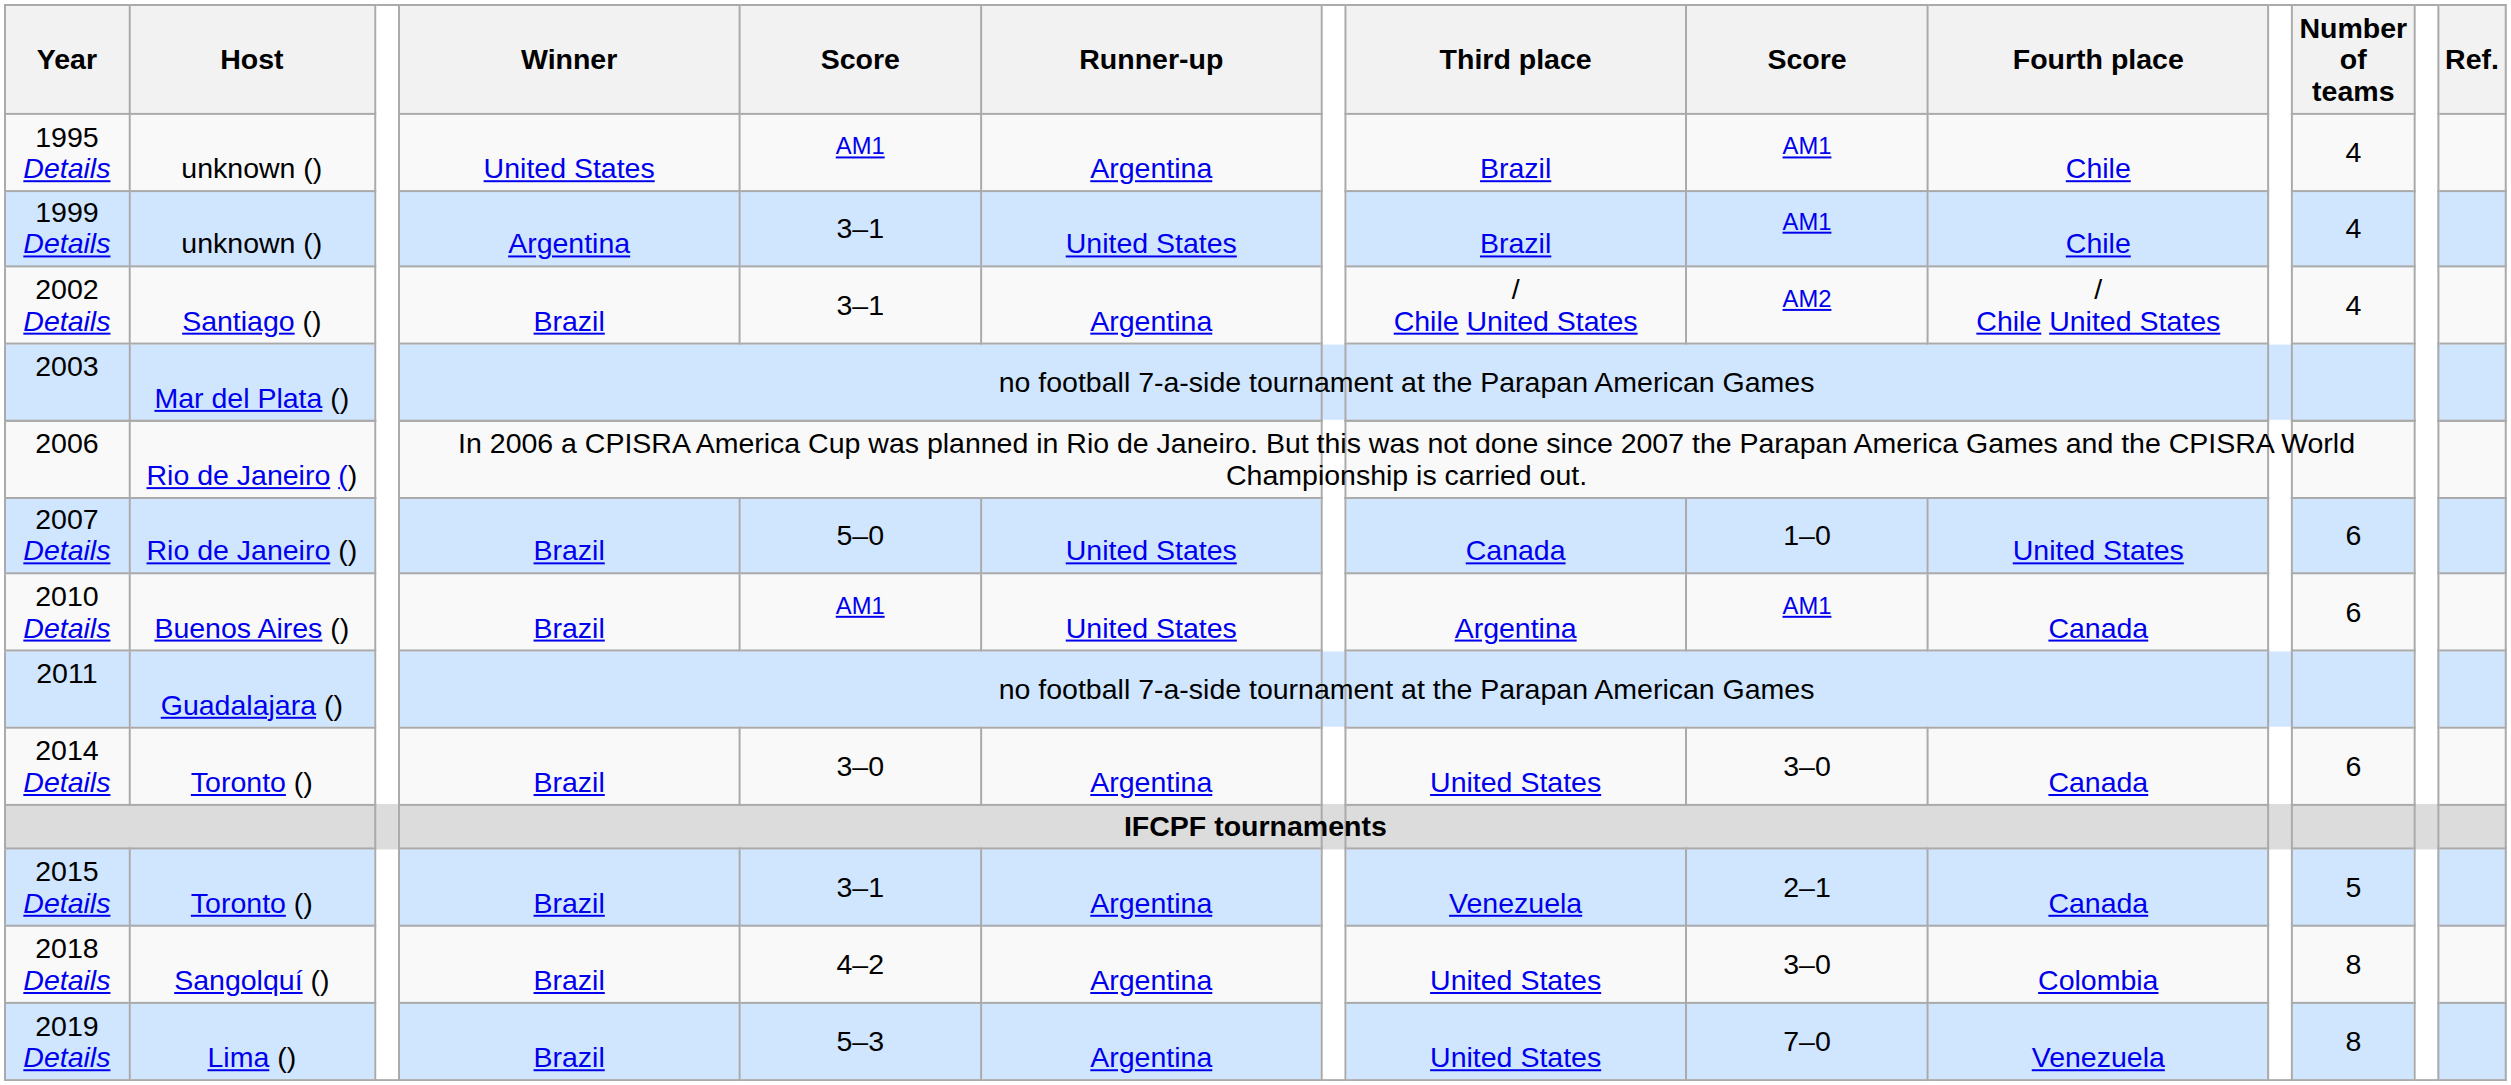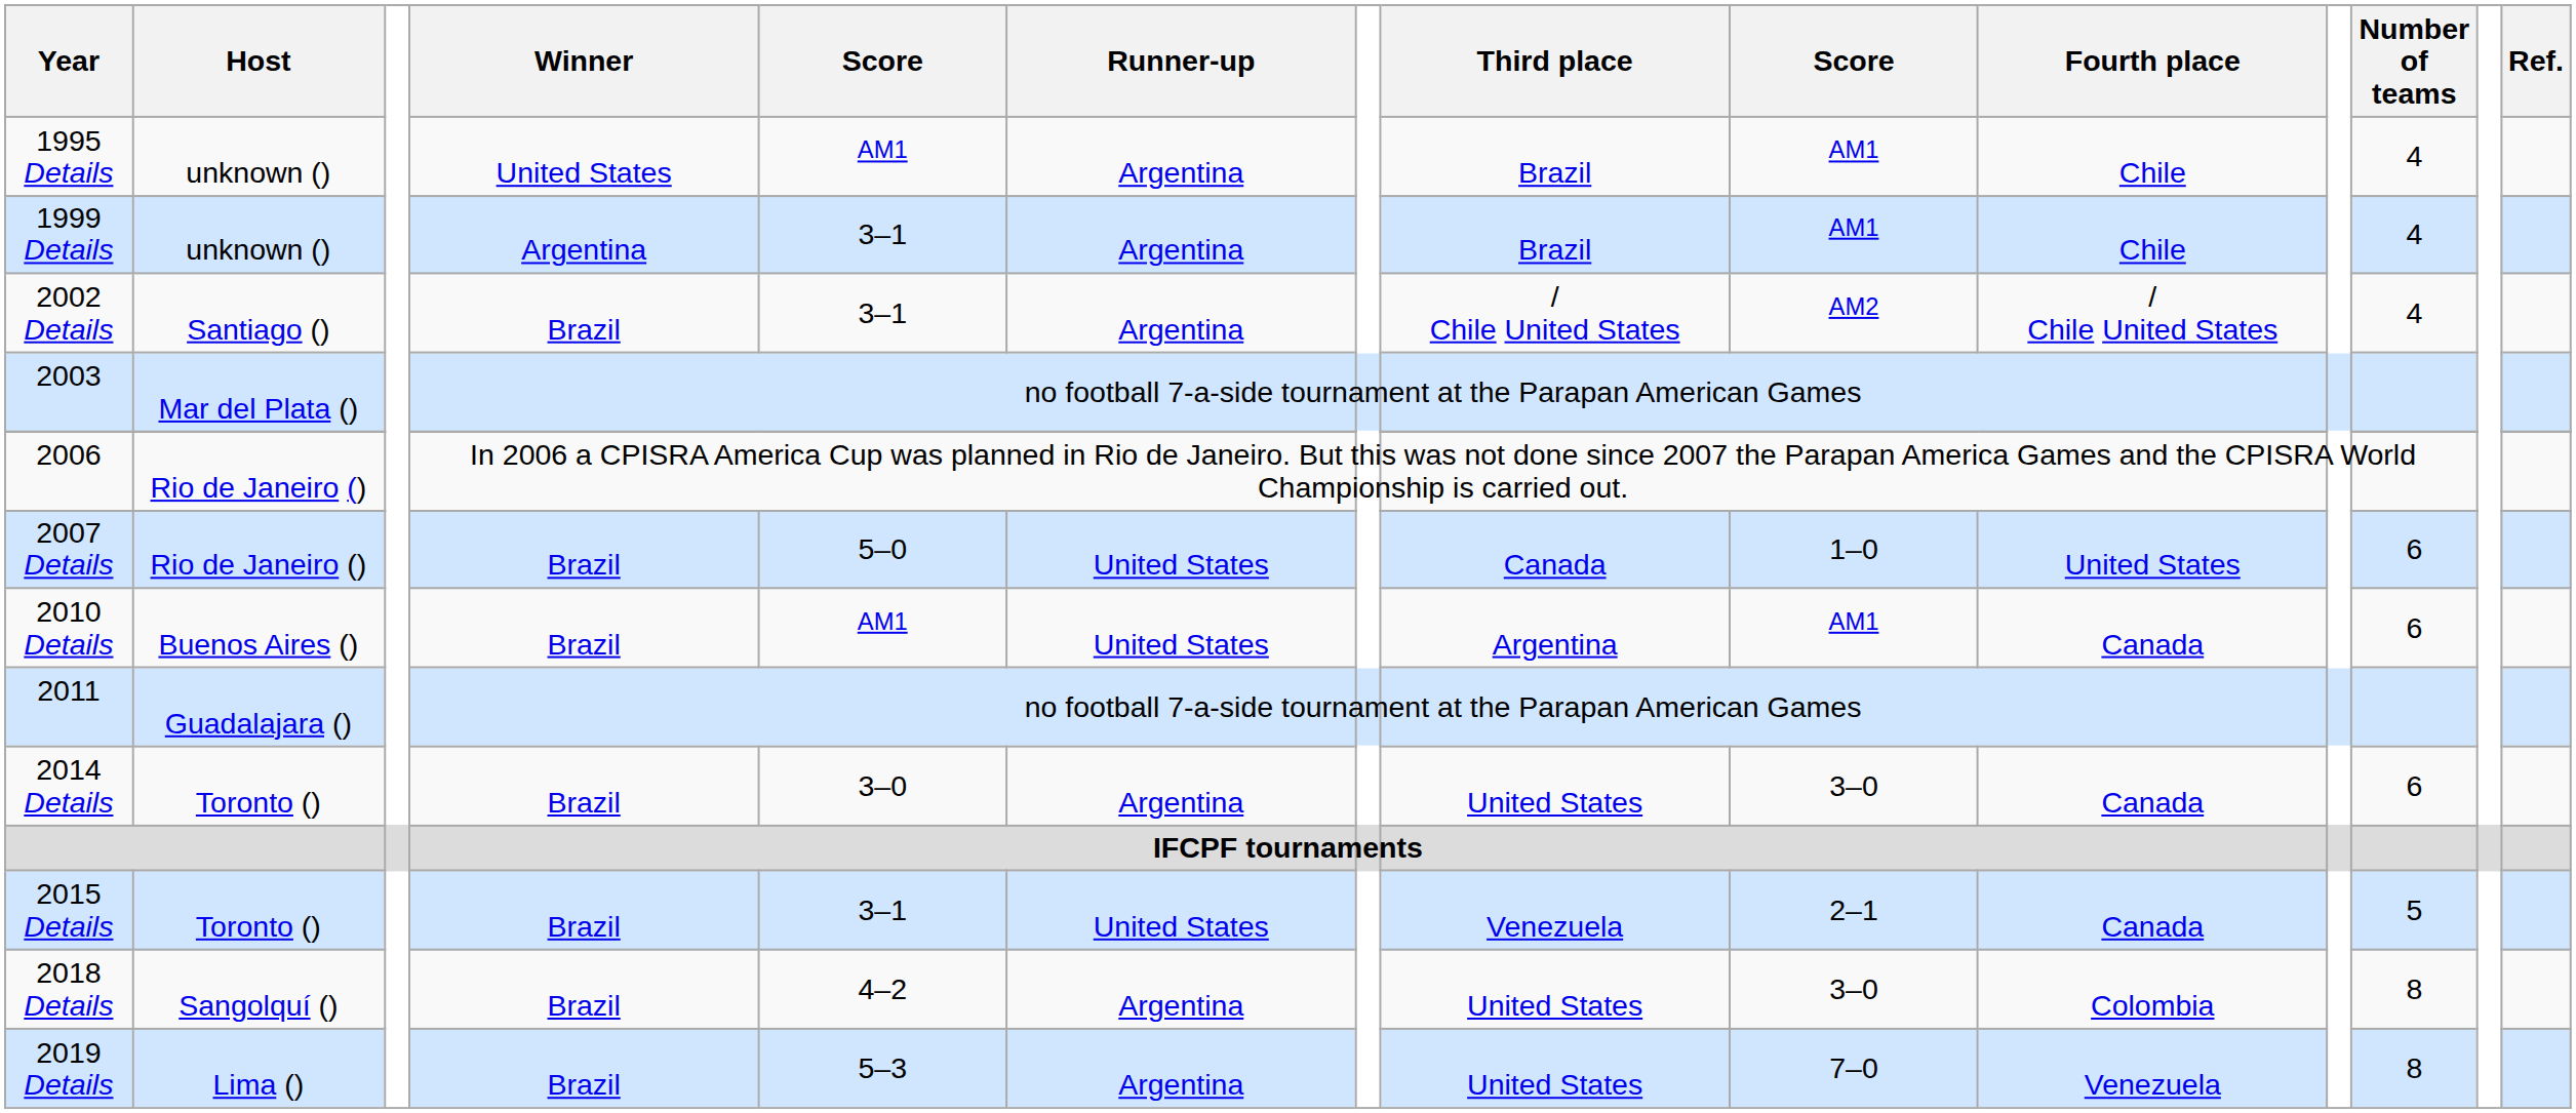1999 Details | Runner-up: United States -> Argentina
2015 Details | Runner-up: Argentina -> United States
